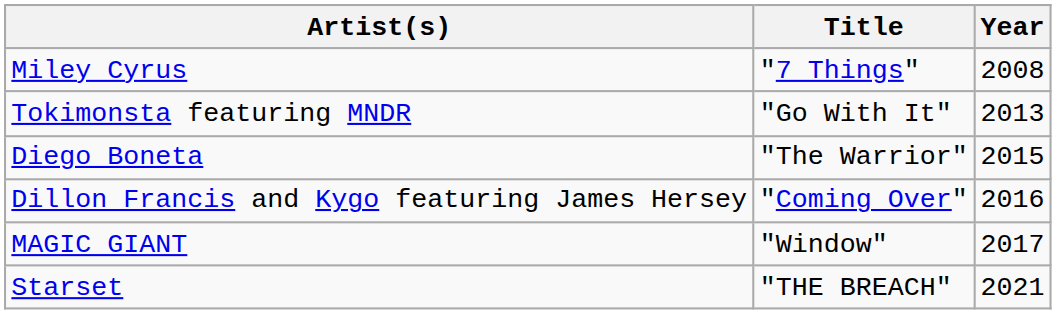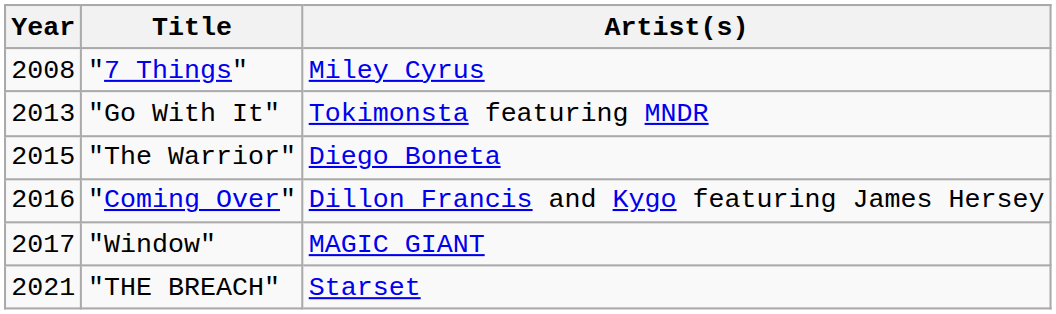columns swapped: Year <-> Artist(s)
